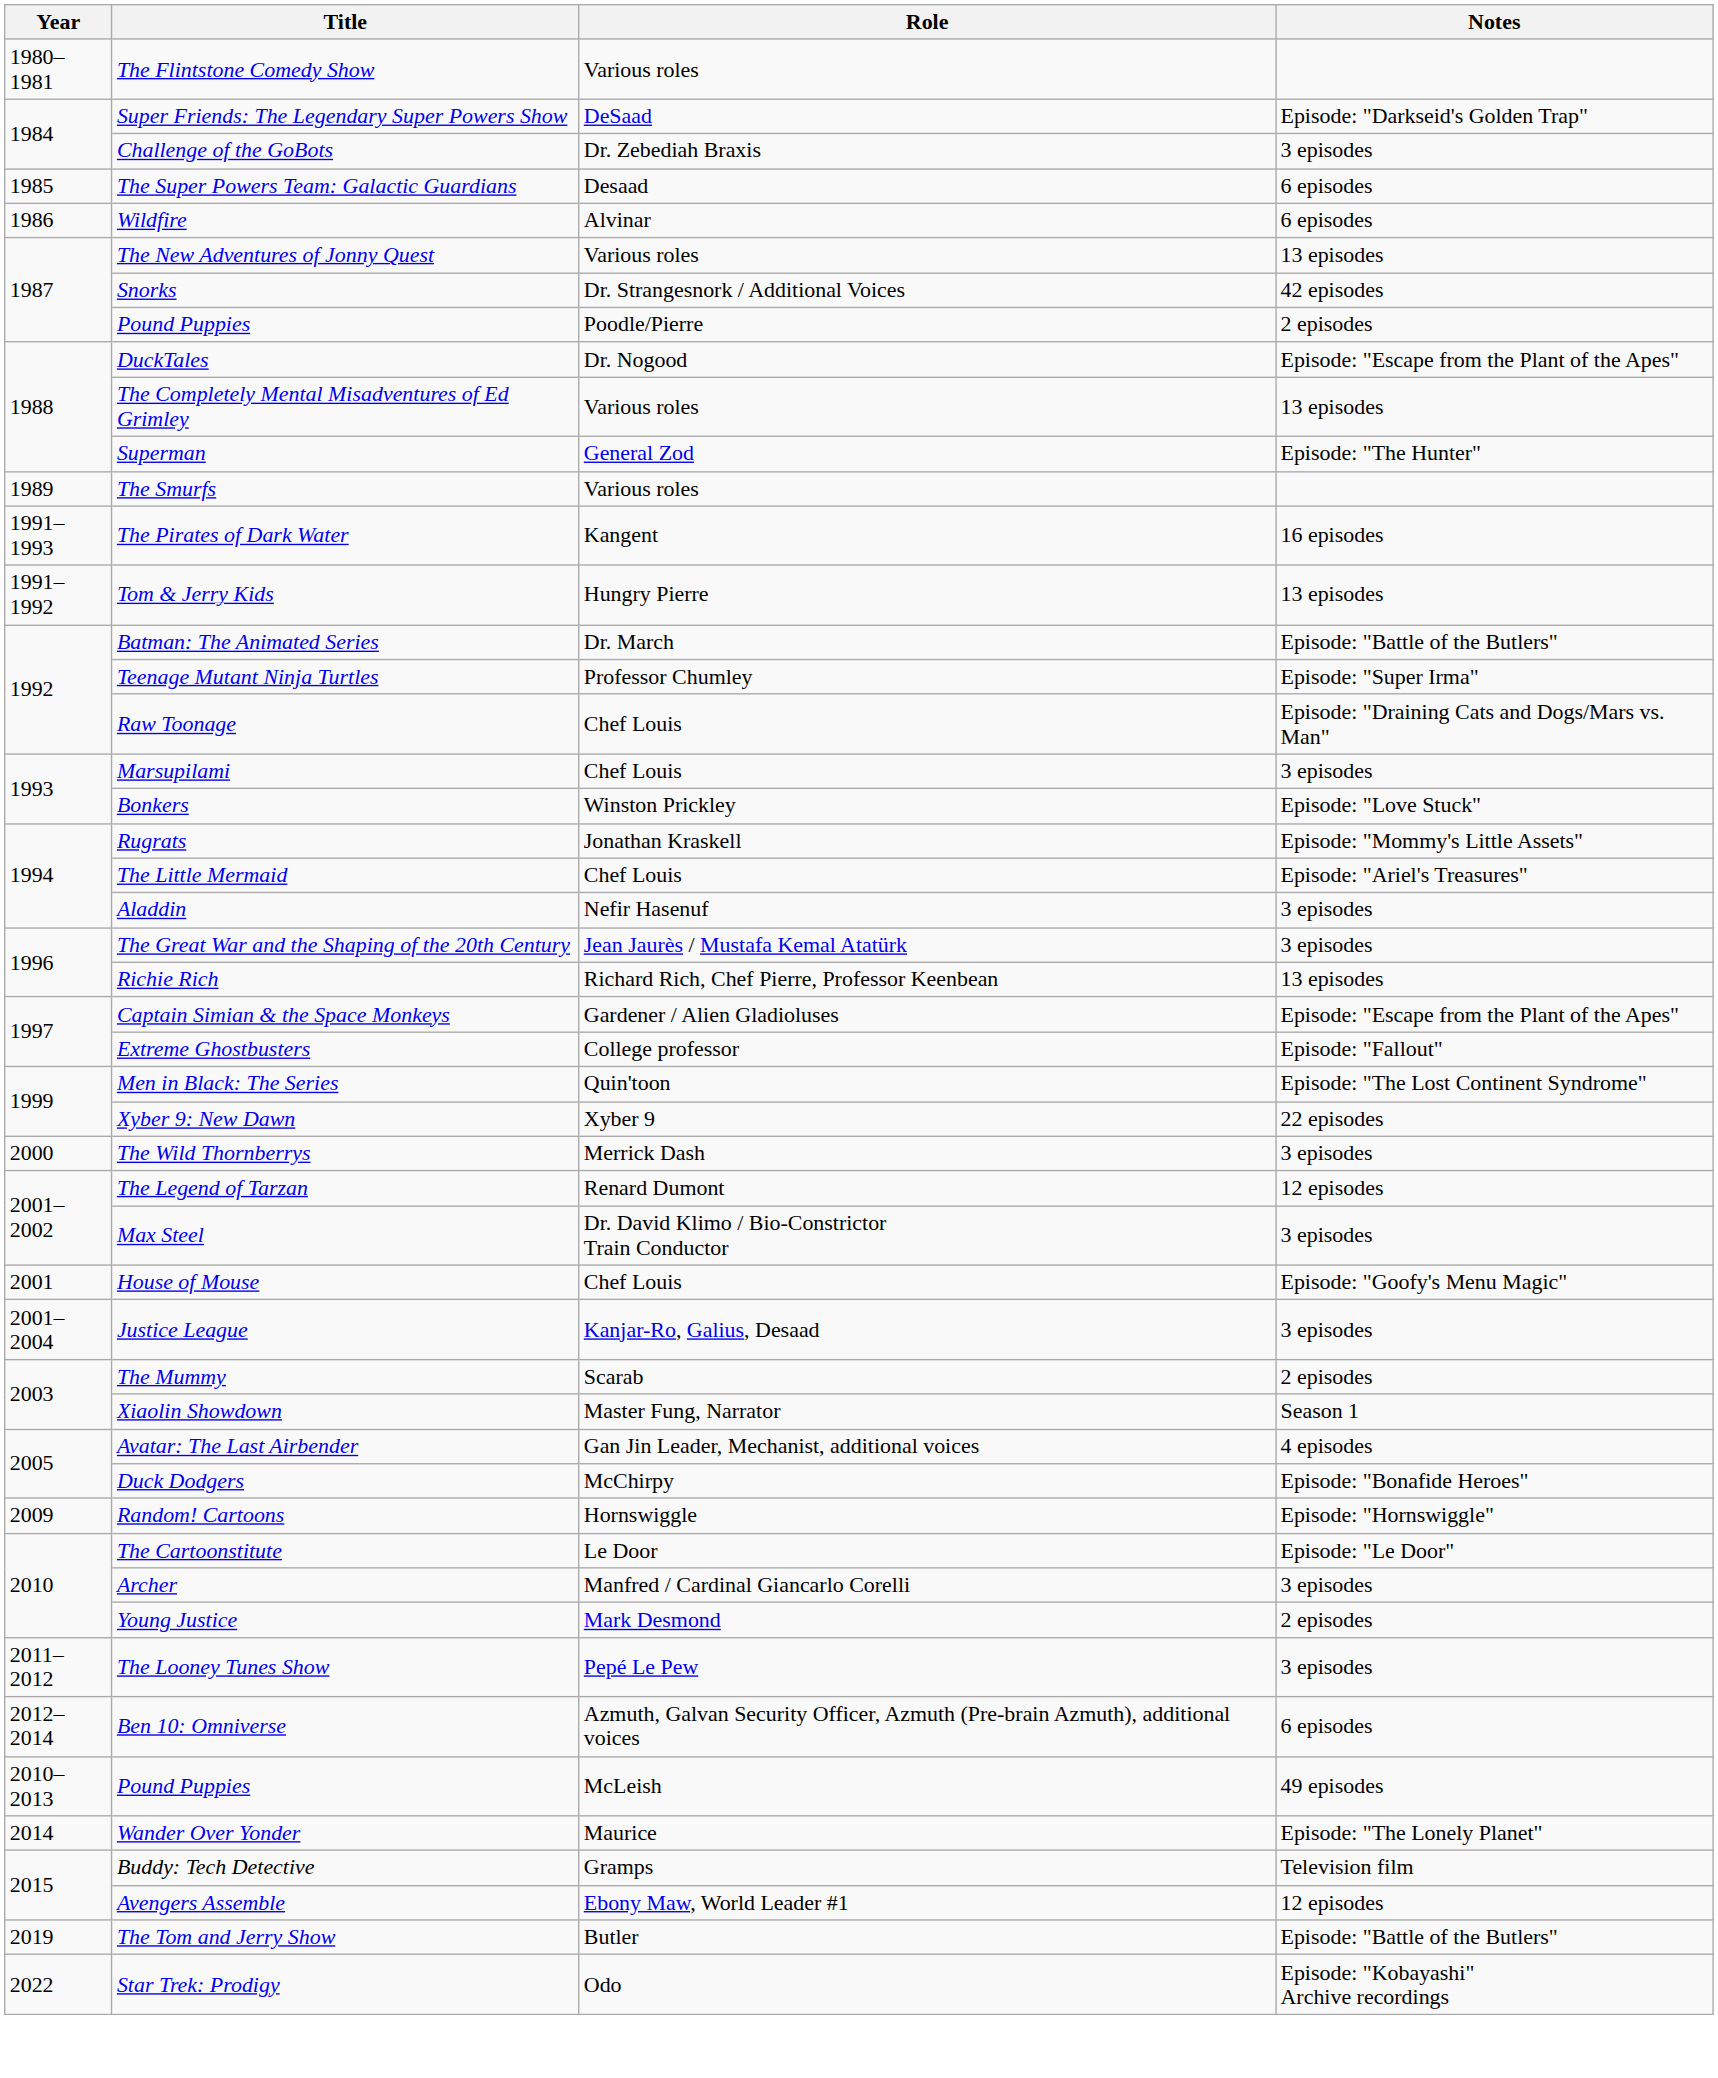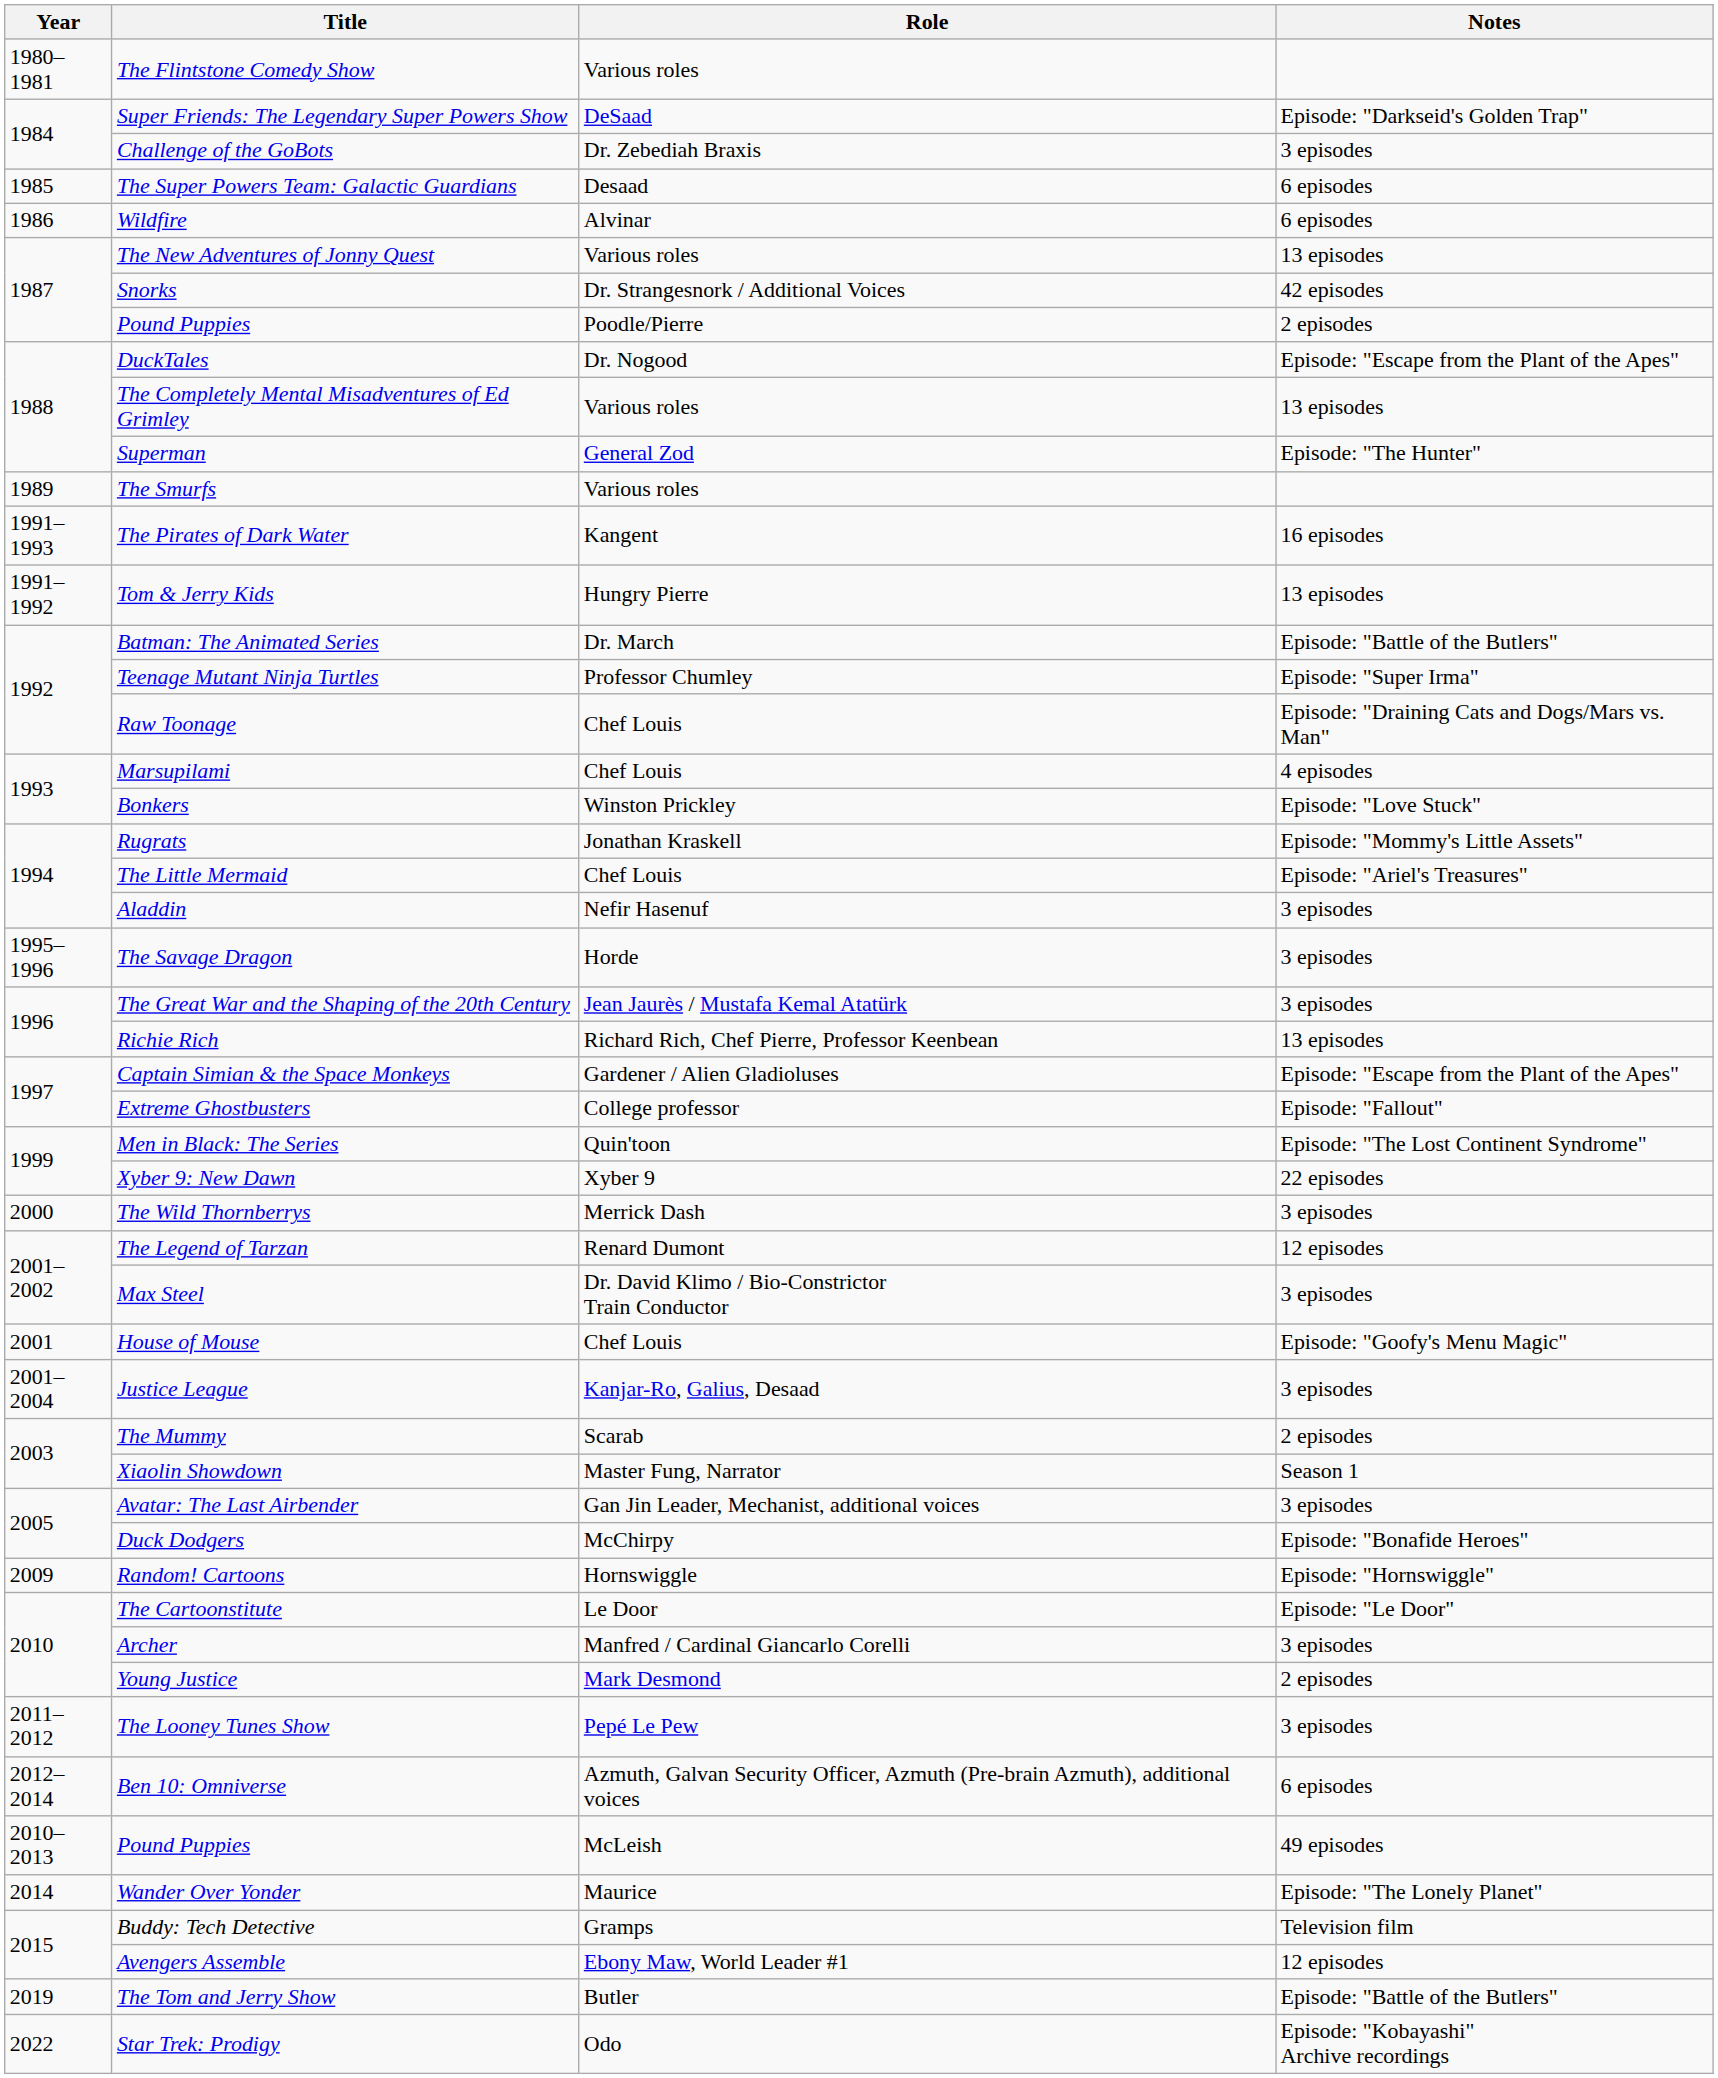Marsupilami | Notes: 3 episodes -> 4 episodes
+ row: 1995–1996 | The Savage Dragon | Horde | 3 episodes
Avatar: The Last Airbender | Notes: 4 episodes -> 3 episodes
